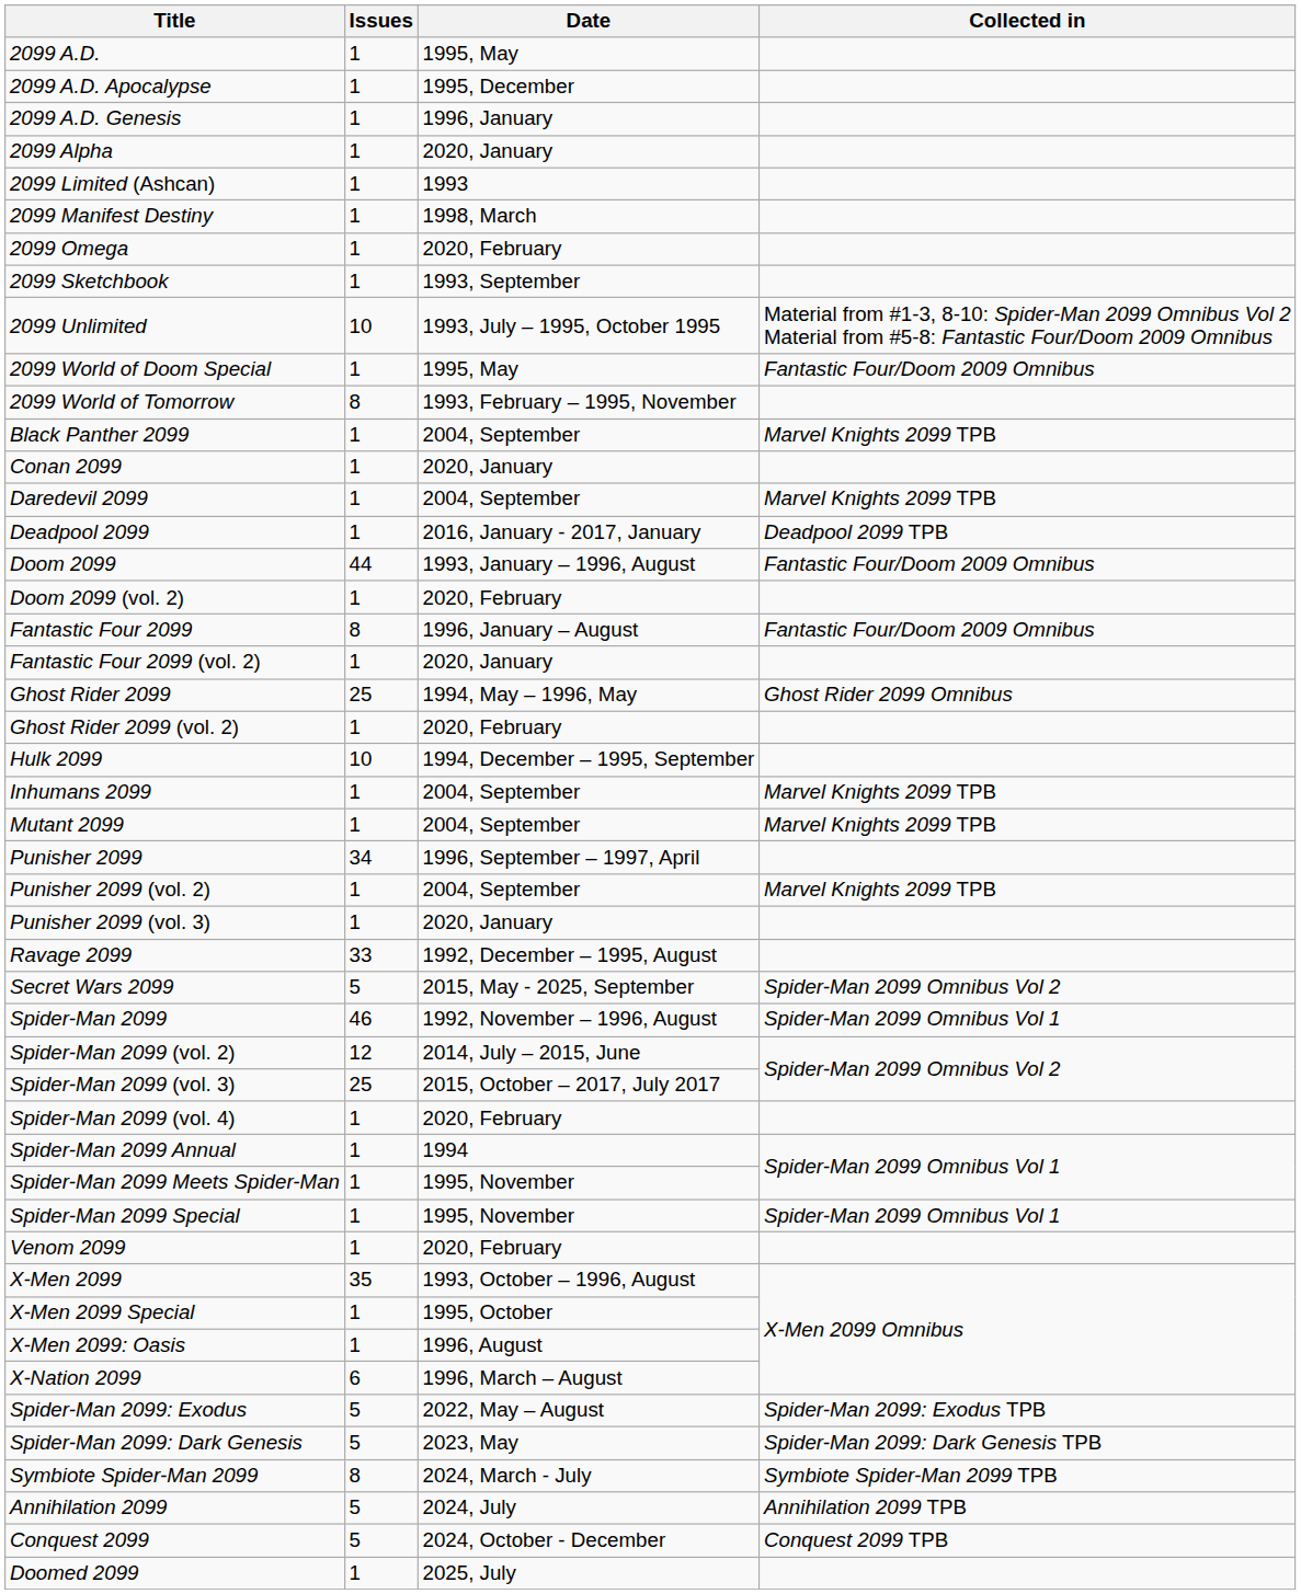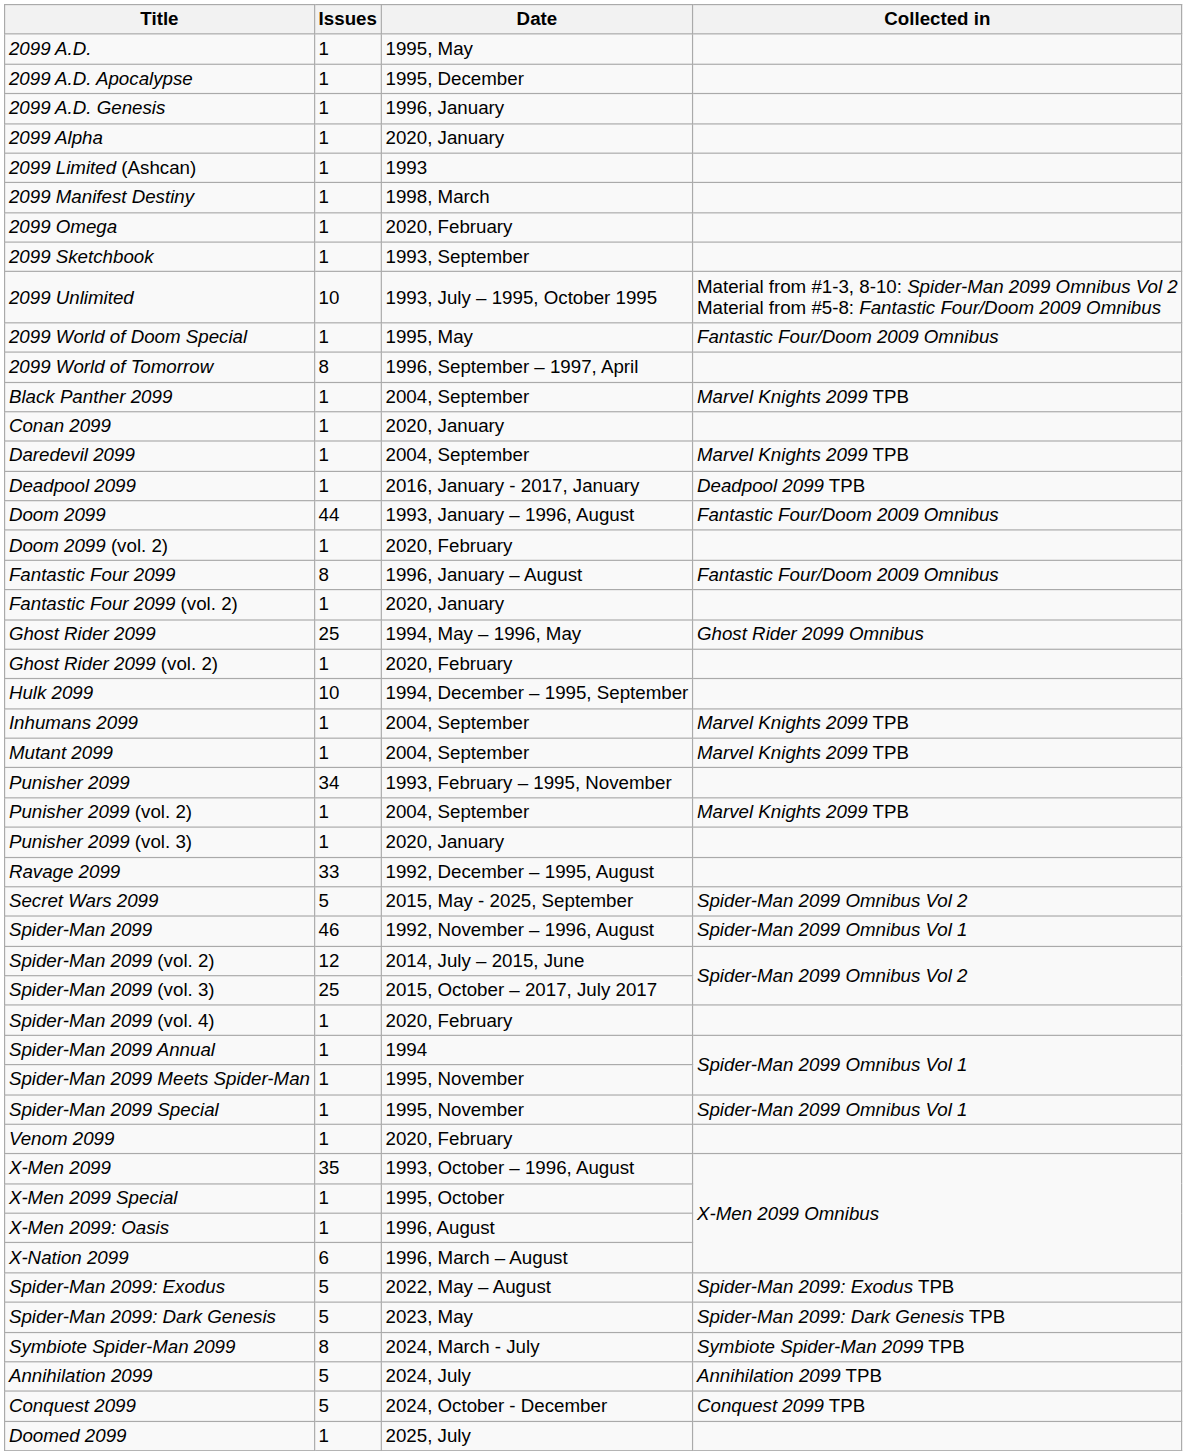2099 World of Tomorrow | Date: 1993, February – 1995, November -> 1996, September – 1997, April
Punisher 2099 | Date: 1996, September – 1997, April -> 1993, February – 1995, November
